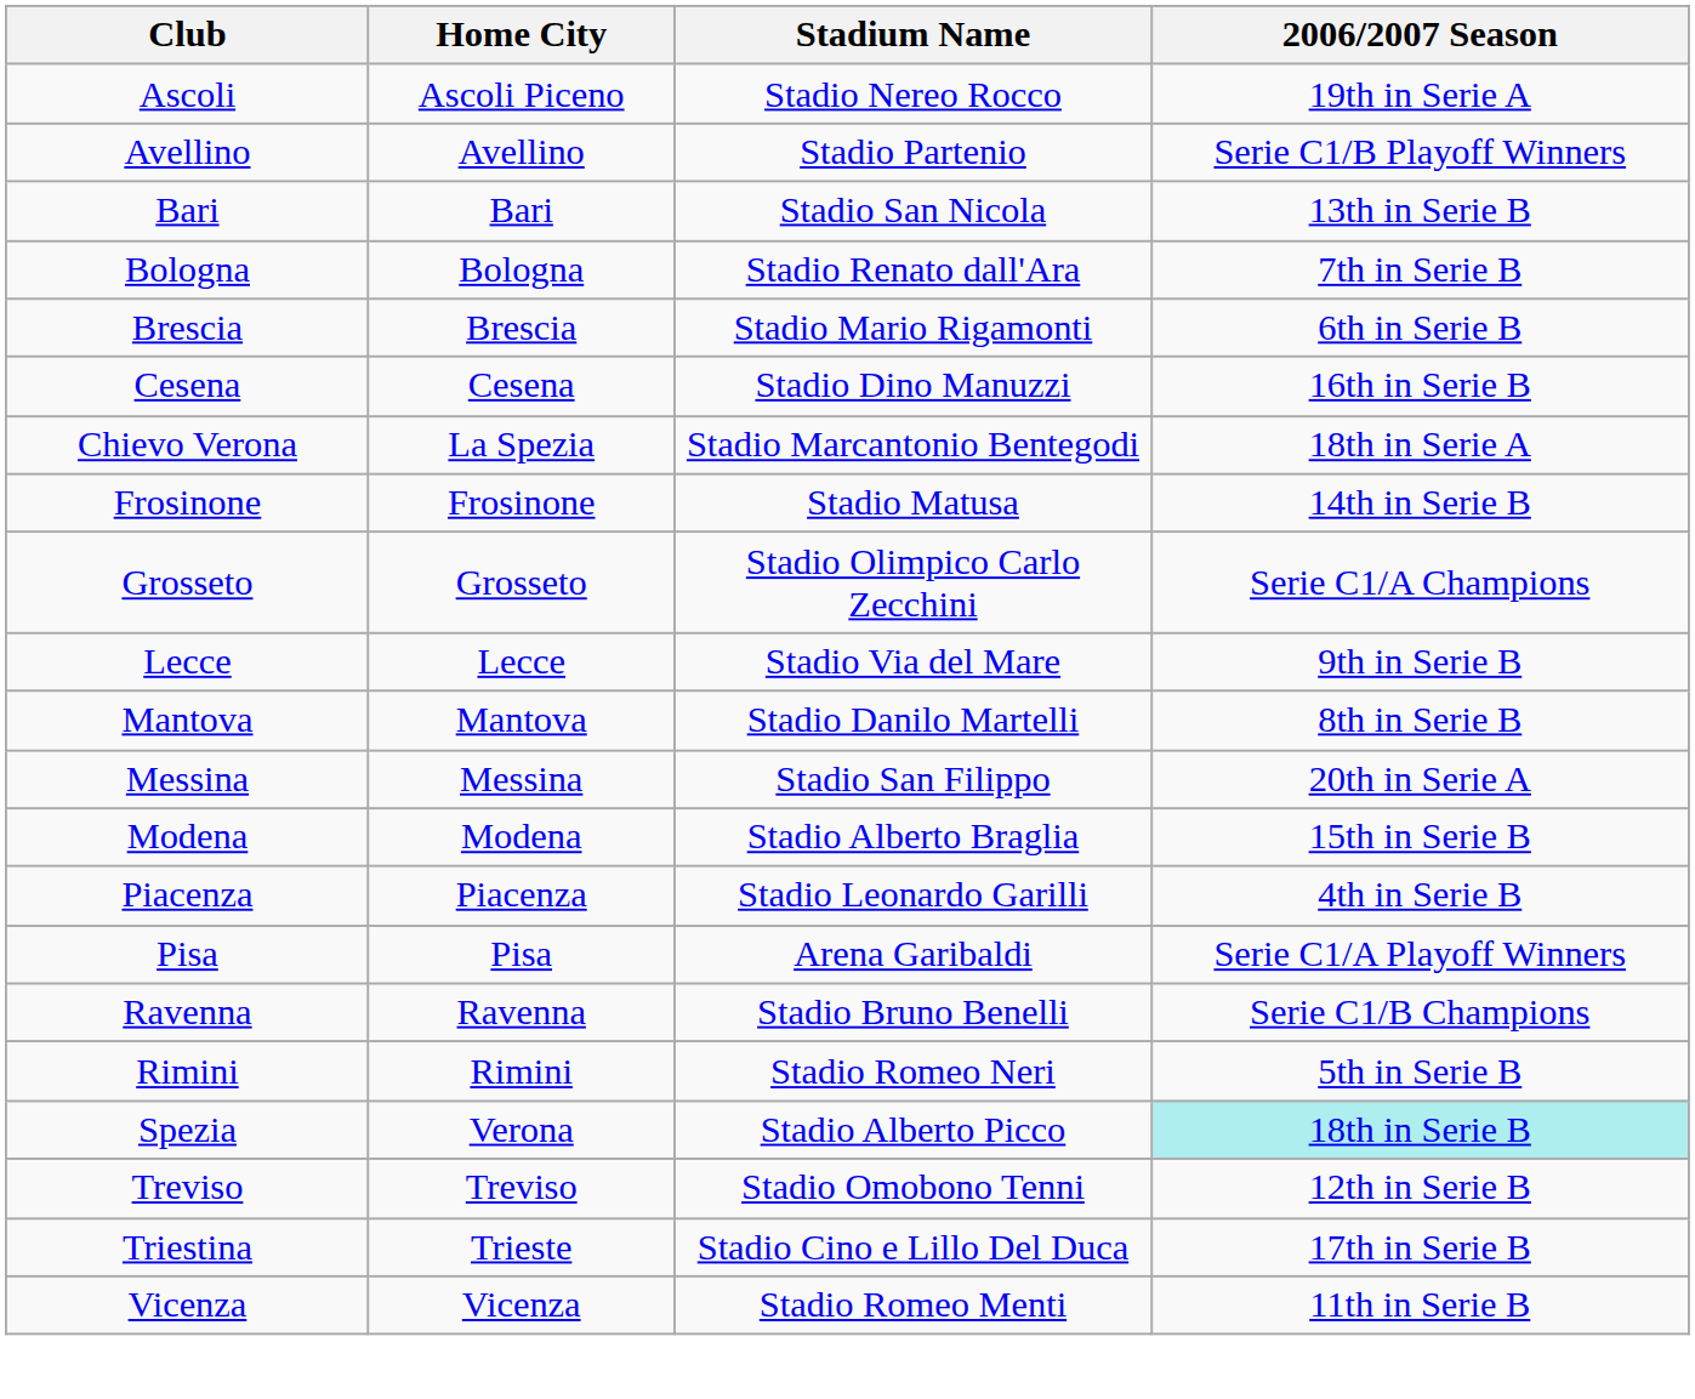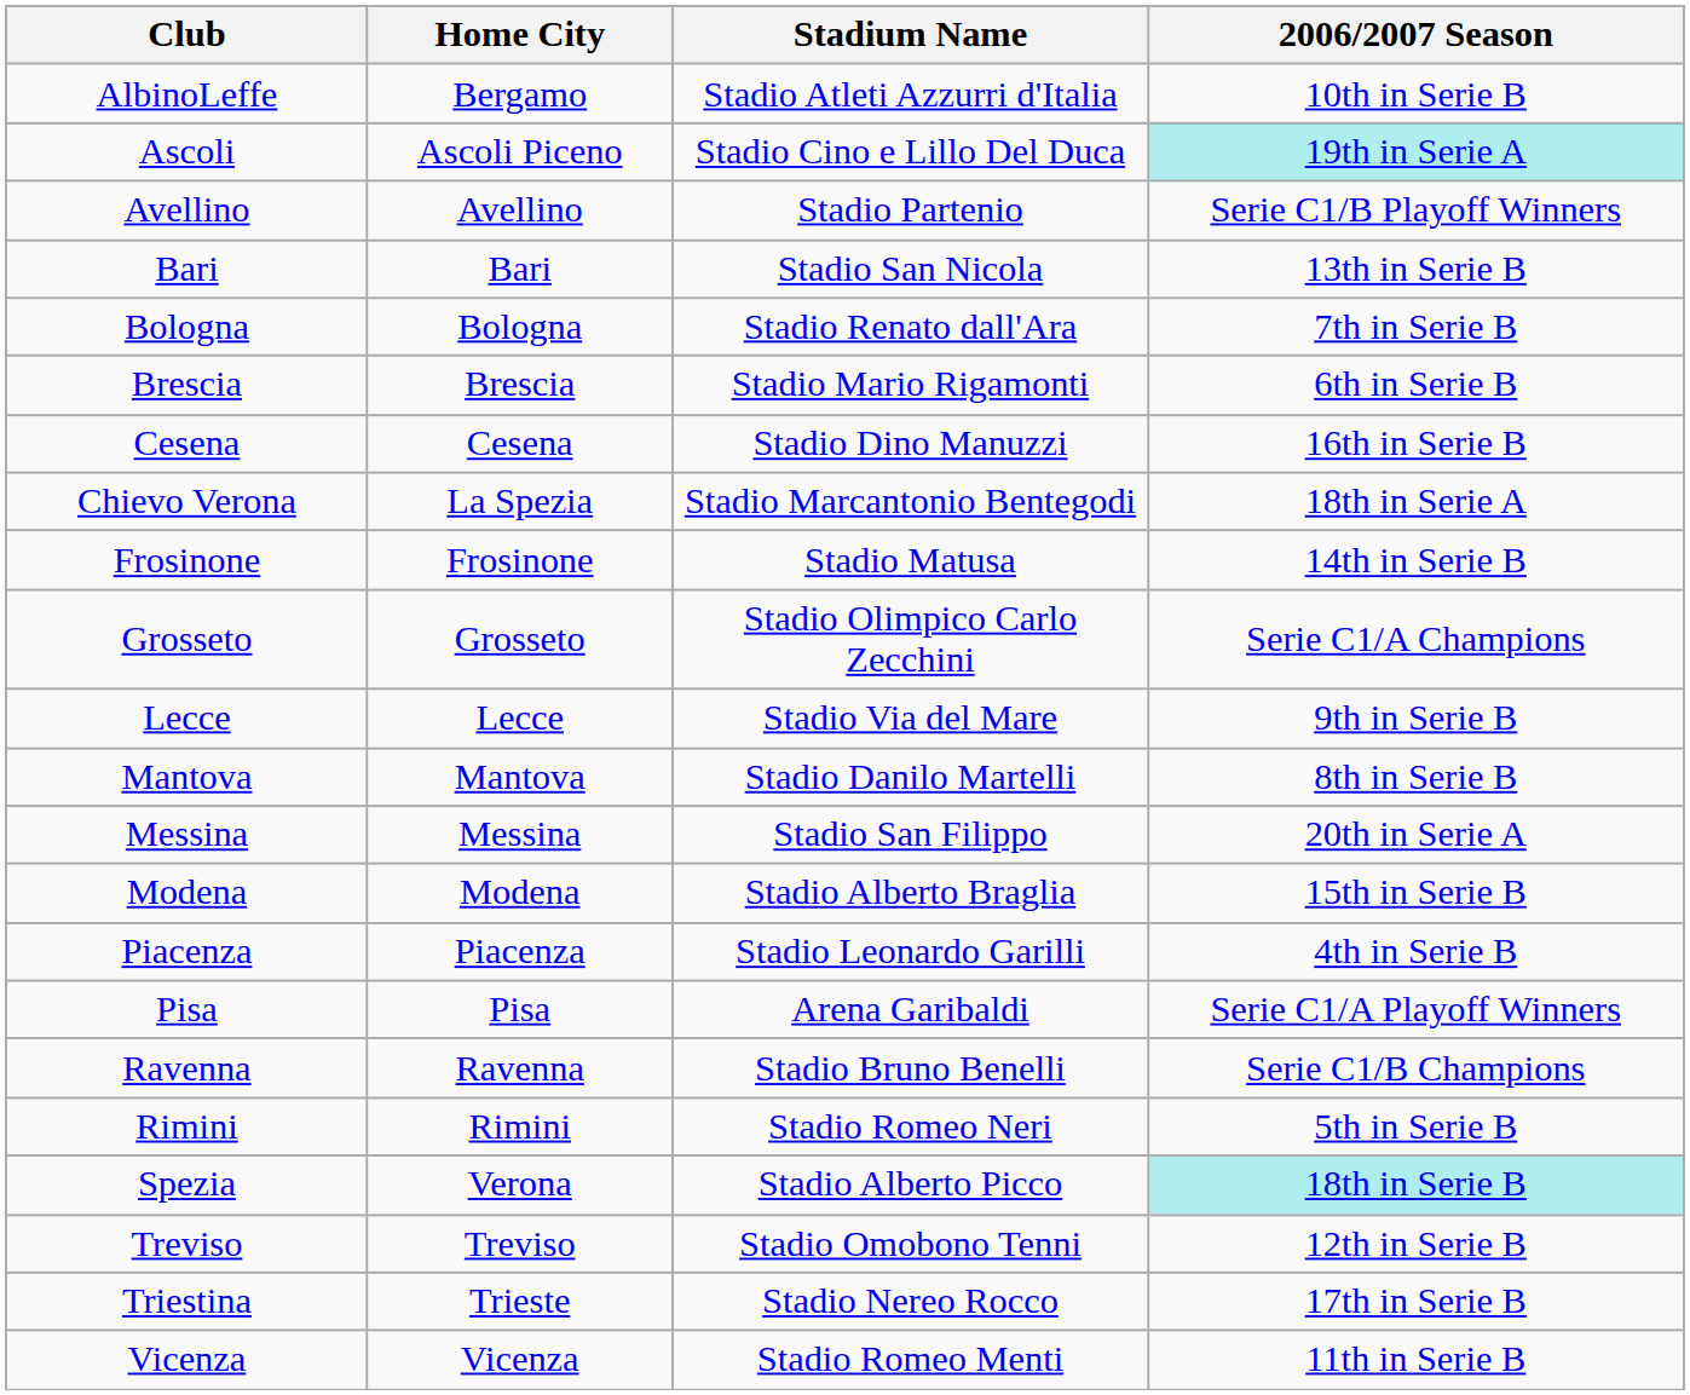+ row: AlbinoLeffe | Bergamo | Stadio Atleti Azzurri d'Italia | 10th in Serie B
Ascoli | Stadium Name: Stadio Nereo Rocco -> Stadio Cino e Lillo Del Duca
Ascoli | 2006/2007 Season: no background -> paleturquoise background
Triestina | Stadium Name: Stadio Cino e Lillo Del Duca -> Stadio Nereo Rocco
